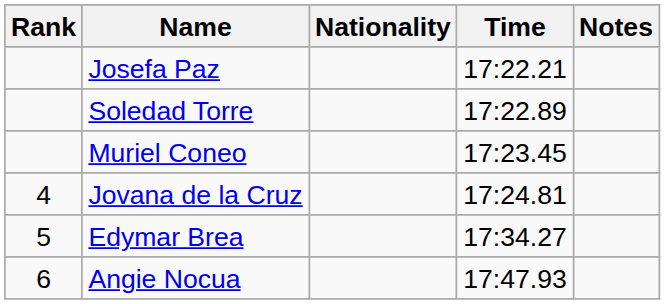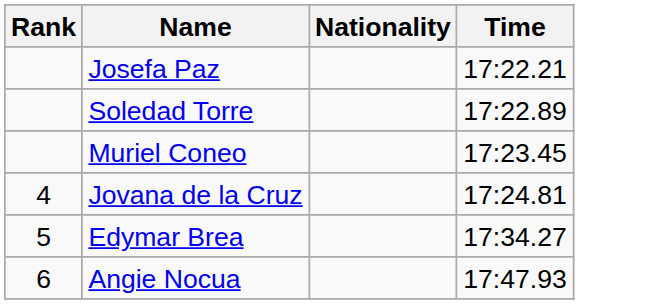- column: Notes
